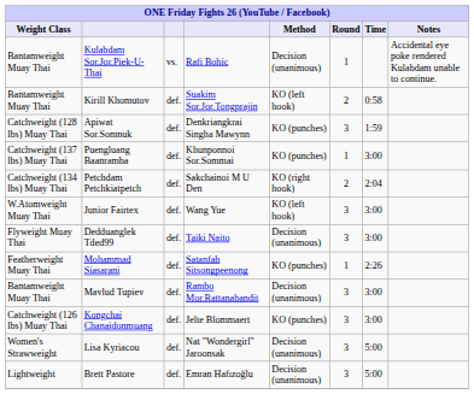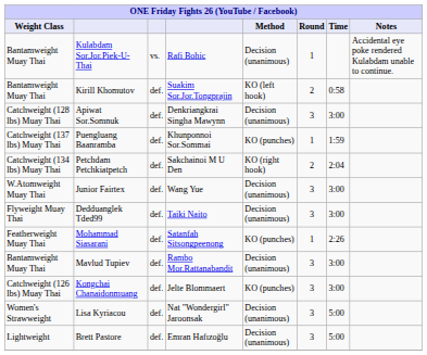Apiwat Sor.Somnuk | Method: KO (punches) -> Decision (unanimous)
Apiwat Sor.Somnuk | Time: 1:59 -> 3:00
Puengluang Baanramba | Time: 3:00 -> 1:59
Junior Fairtex | Method: KO (left hook) -> Decision (unanimous)
